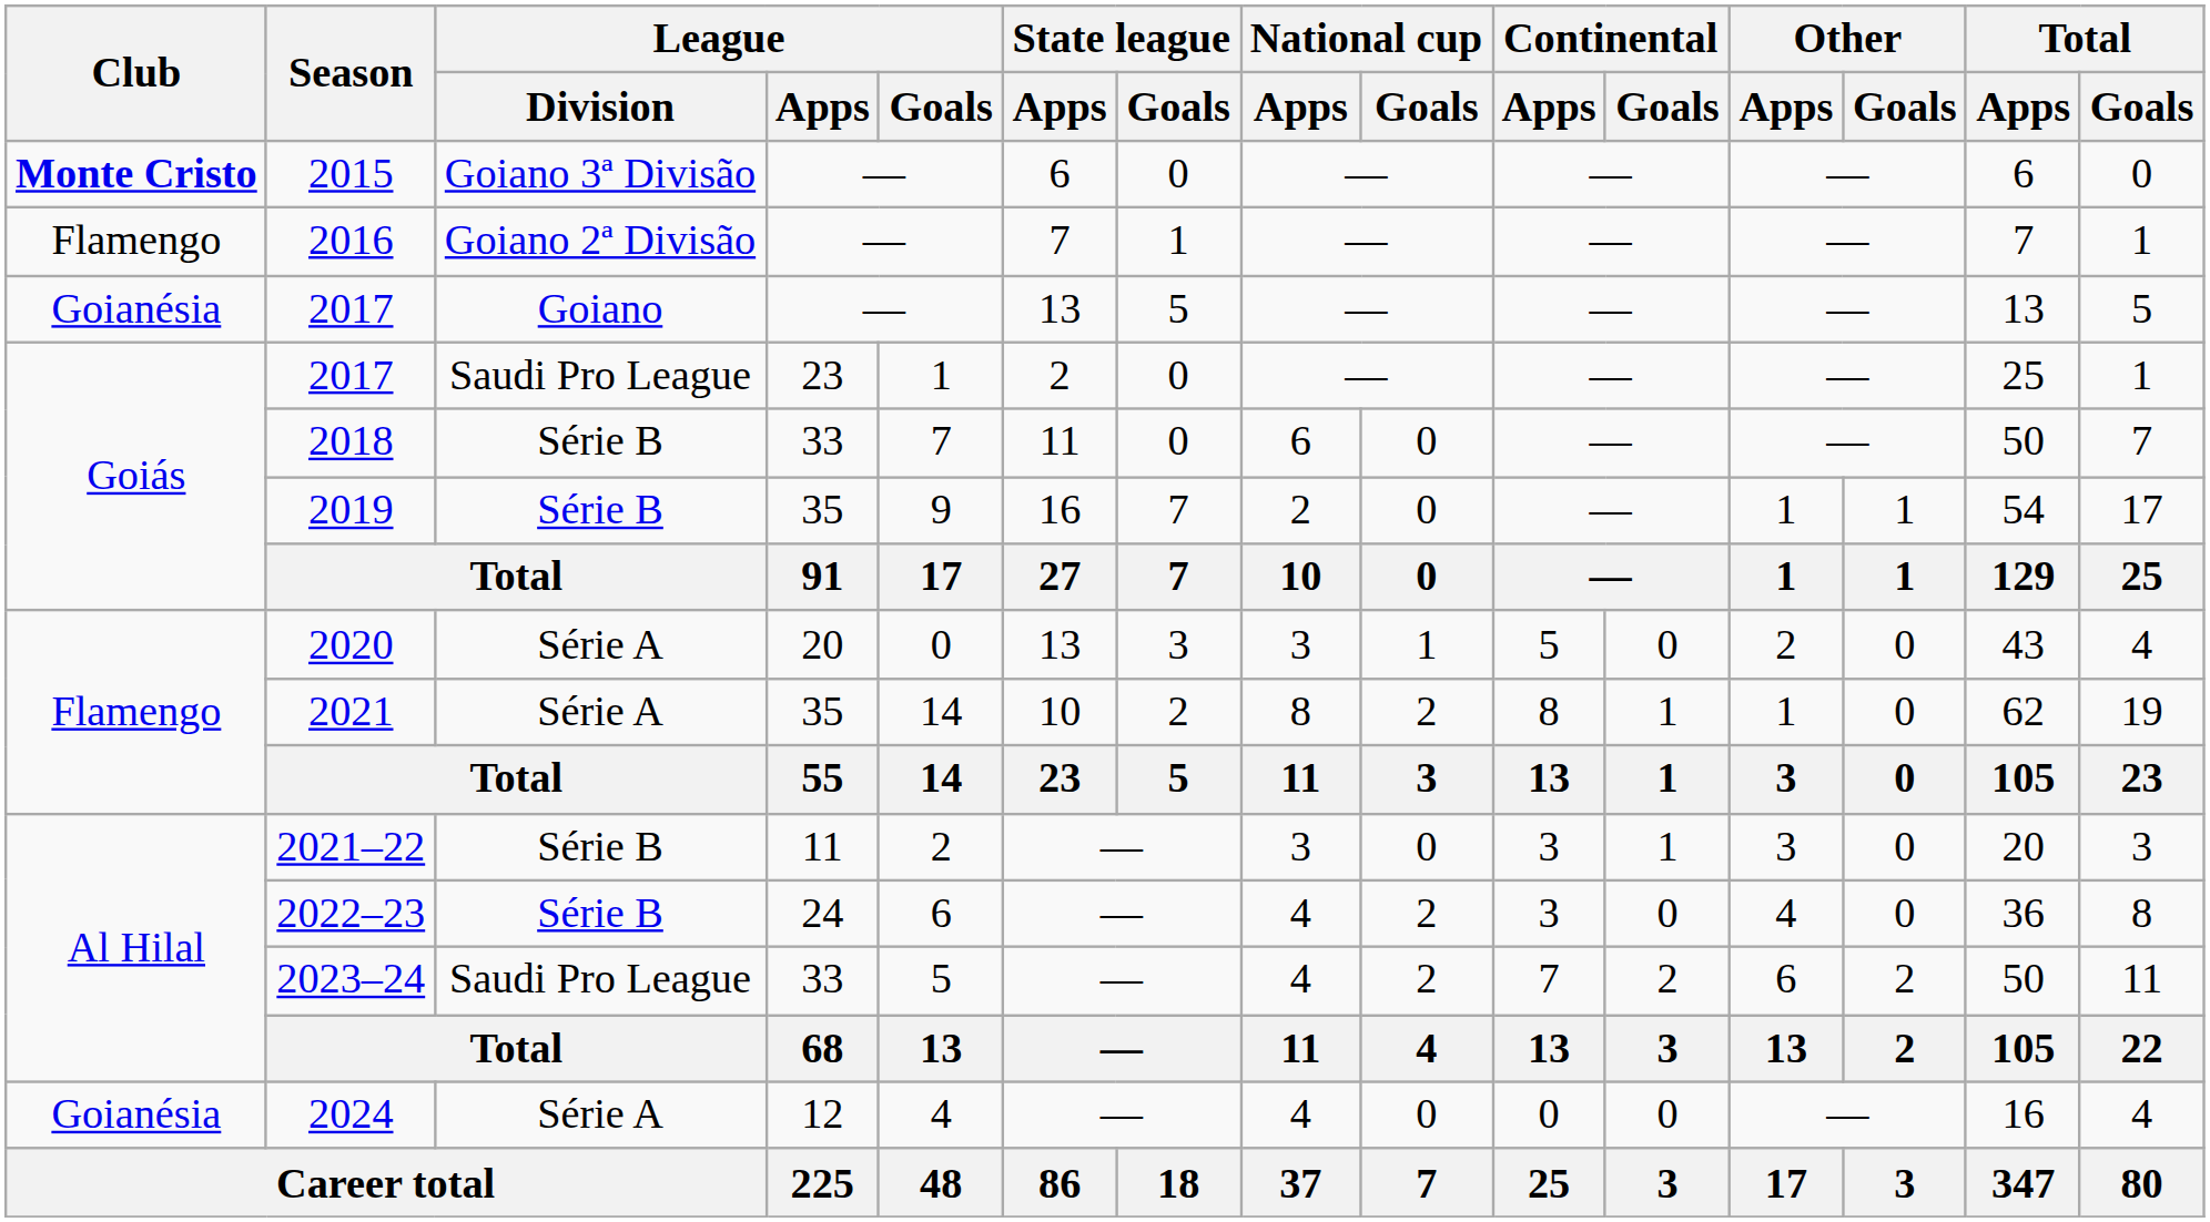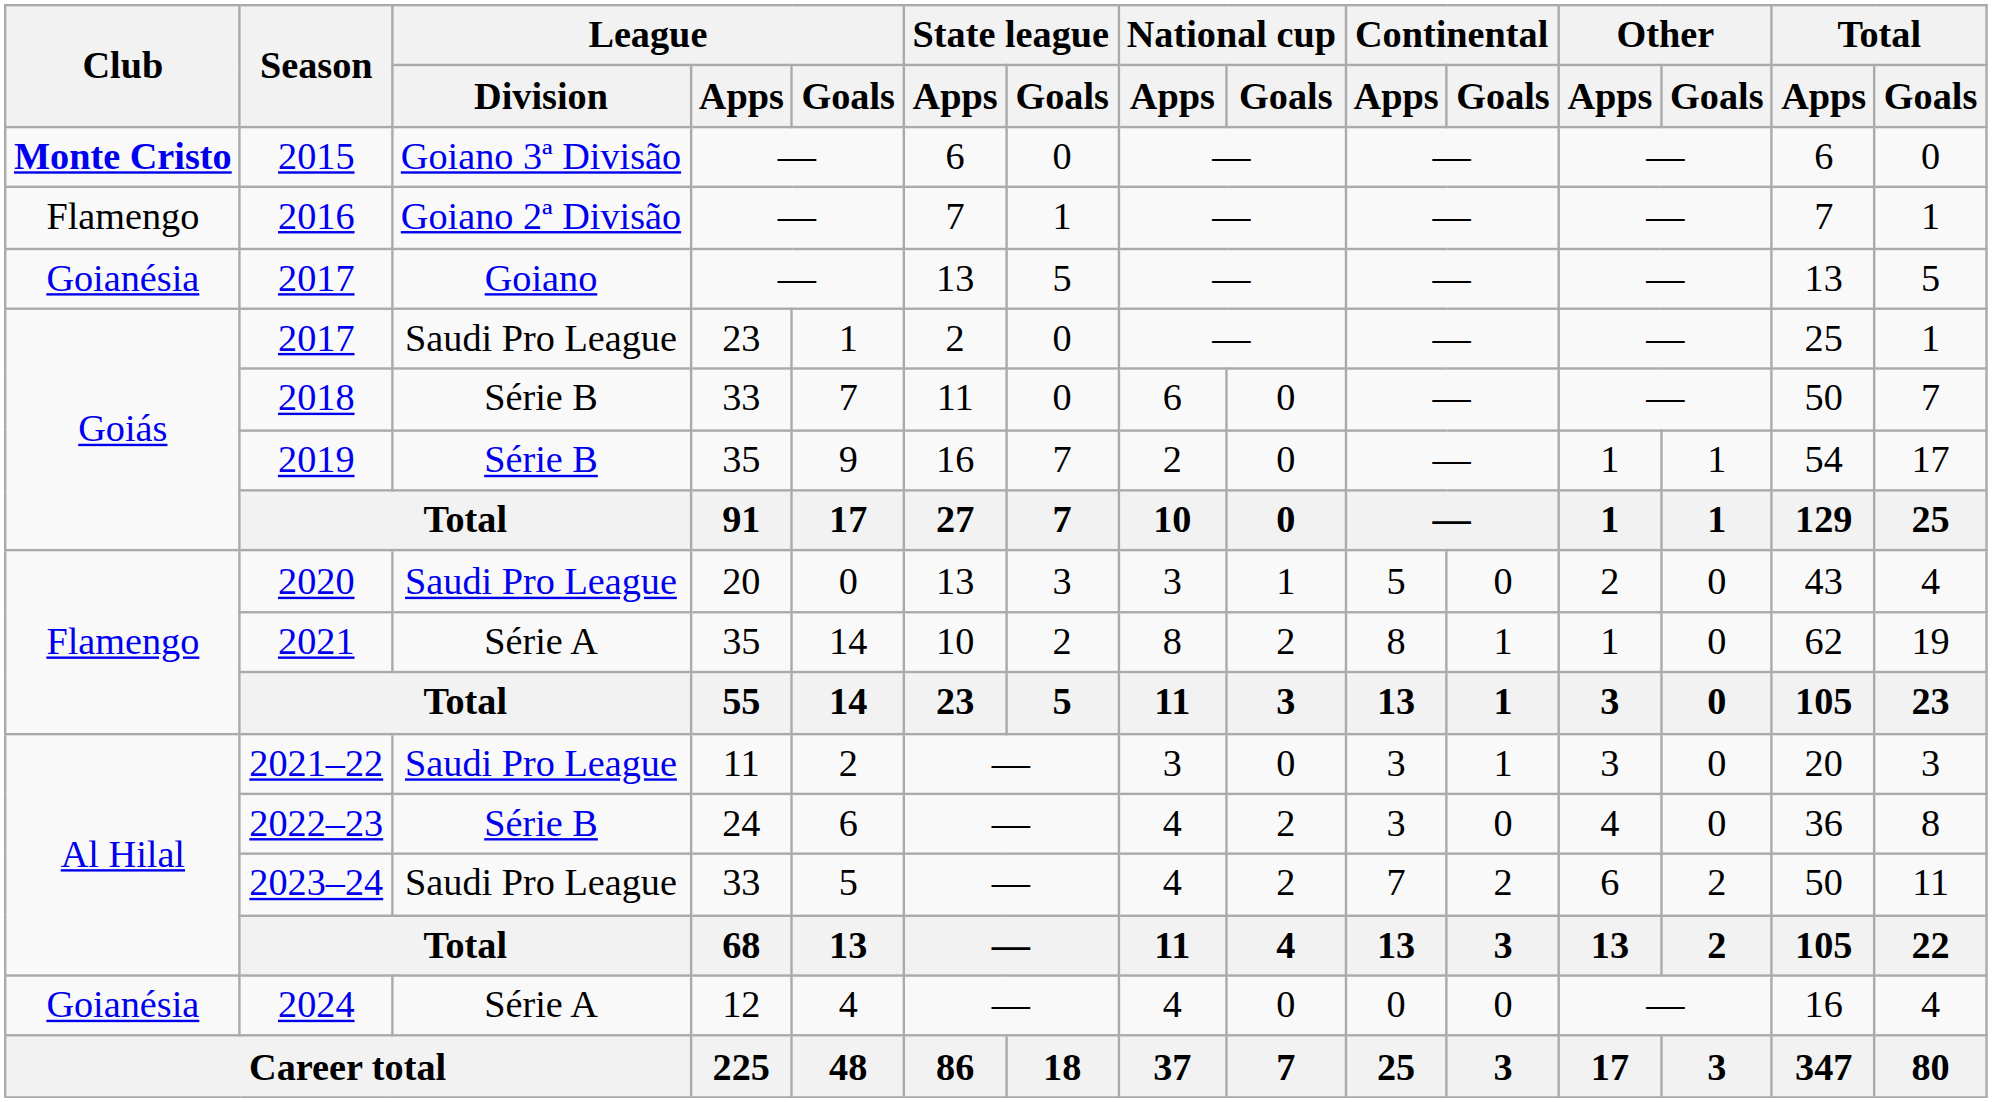2020 | League / Division: Série A -> Saudi Pro League
2021–22 | League / Division: Série B -> Saudi Pro League
